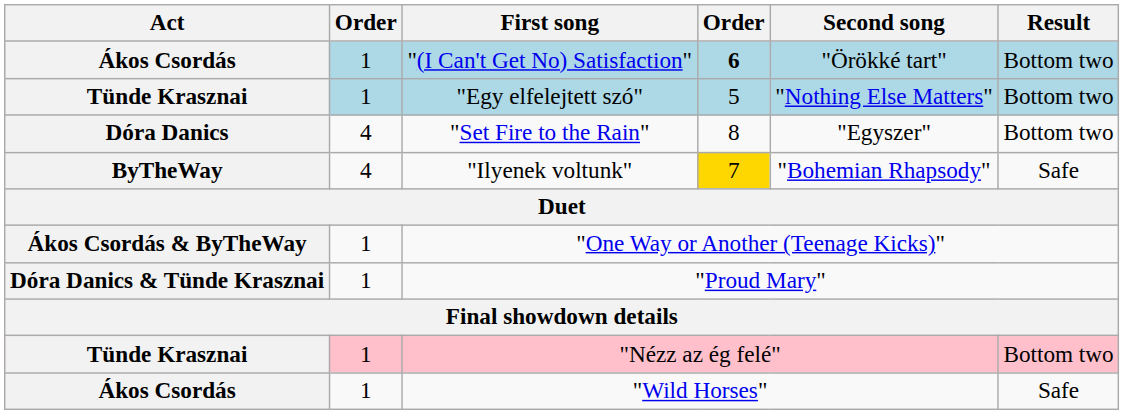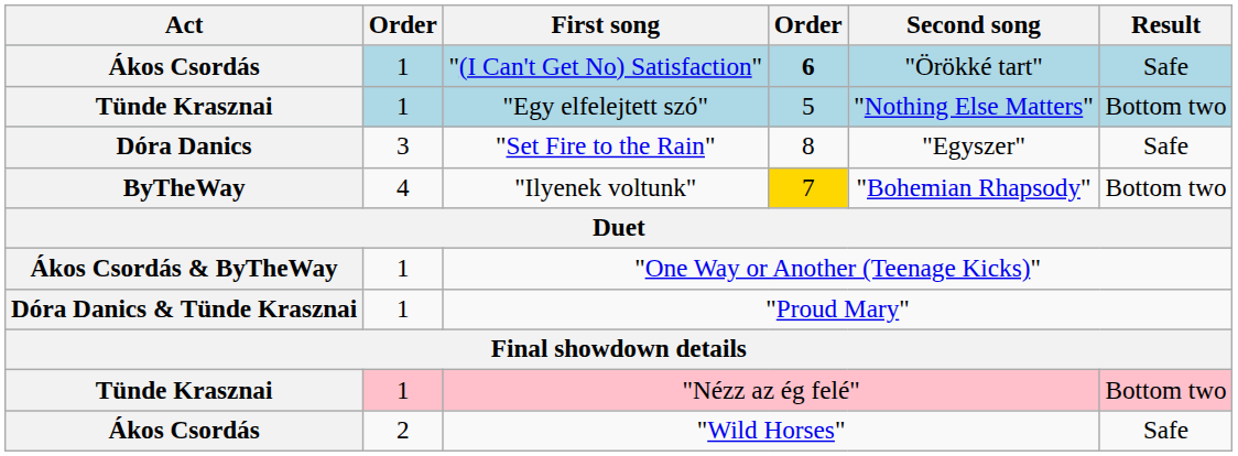"(I Can't Get No) Satisfaction" | Result: Bottom two -> Safe
"Set Fire to the Rain" | column 2: 4 -> 3
"Set Fire to the Rain" | Result: Bottom two -> Safe
"Ilyenek voltunk" | Result: Safe -> Bottom two
"Wild Horses" | column 2: 1 -> 2
